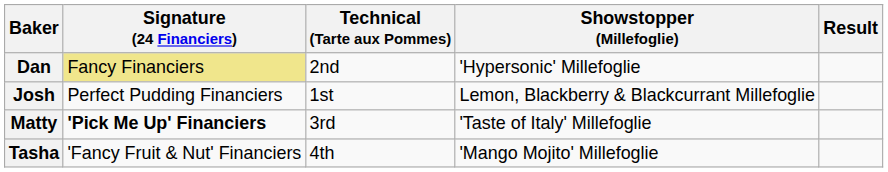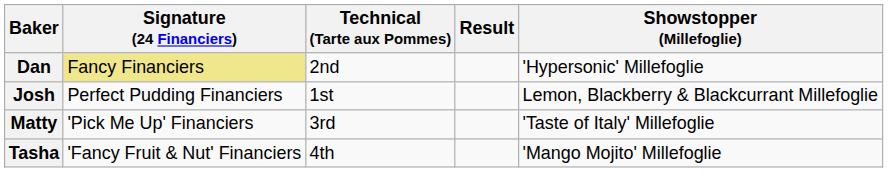columns swapped: Showstopper (Millefoglie) <-> Result
Matty | Signature (24 Financiers): bold -> normal
